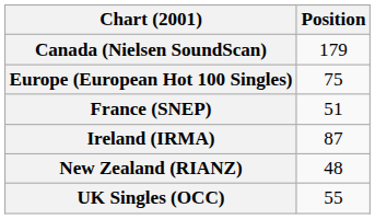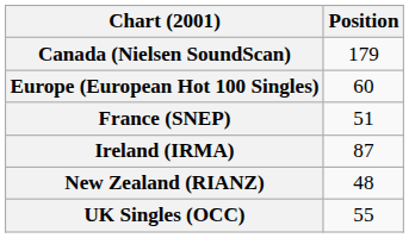Europe (European Hot 100 Singles) | Position: 75 -> 60
